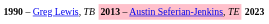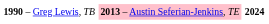1990 – Greg Lewis, TB | column 3: 2023 -> 2024
